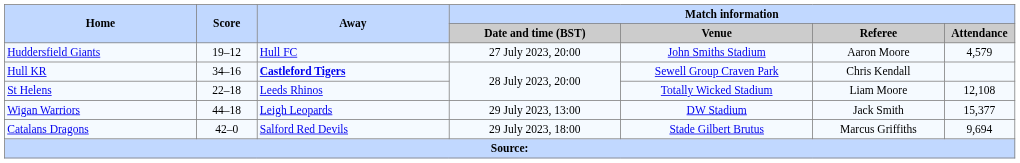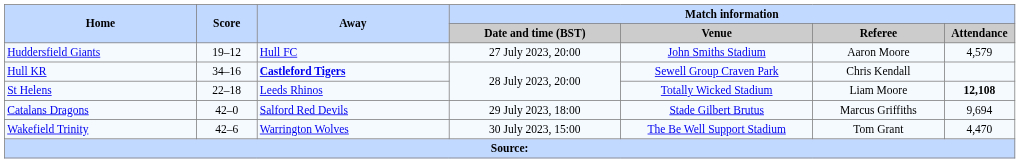St Helens | Match information / Attendance: normal -> bold
- row: Wigan Warriors | 44–18 | Leigh Leopards | 29 July 2023, 13:00 | DW Stadium | Jack Smith | 15,377
+ row: Wakefield Trinity | 42–6 | Warrington Wolves | 30 July 2023, 15:00 | The Be Well Support Stadium | Tom Grant | 4,470
